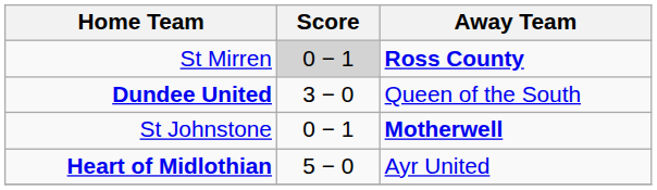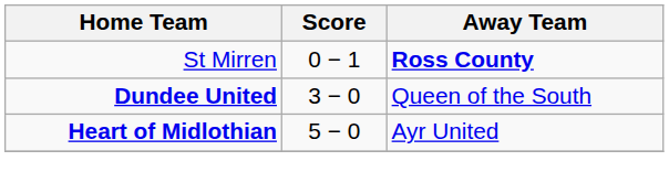St Mirren | Score: lightgrey background -> no background
- row: St Johnstone | 0 − 1 | Motherwell
